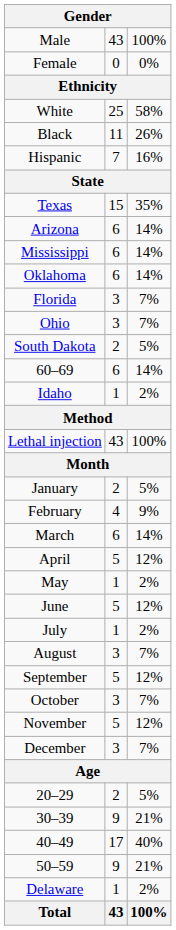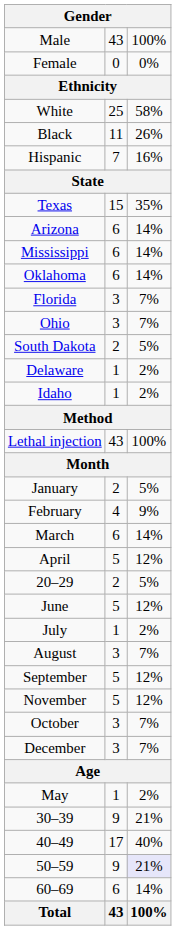rows swapped: Delaware <-> 60–69
rows swapped: May <-> 20–29
rows swapped: October <-> November
50–59 | column 3: no background -> lavender background
